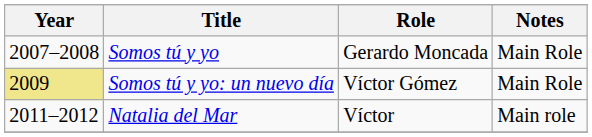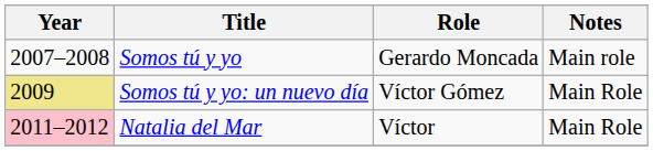Somos tú y yo | Notes: Main Role -> Main role
Natalia del Mar | Year: no background -> pink background
Natalia del Mar | Notes: Main role -> Main Role
